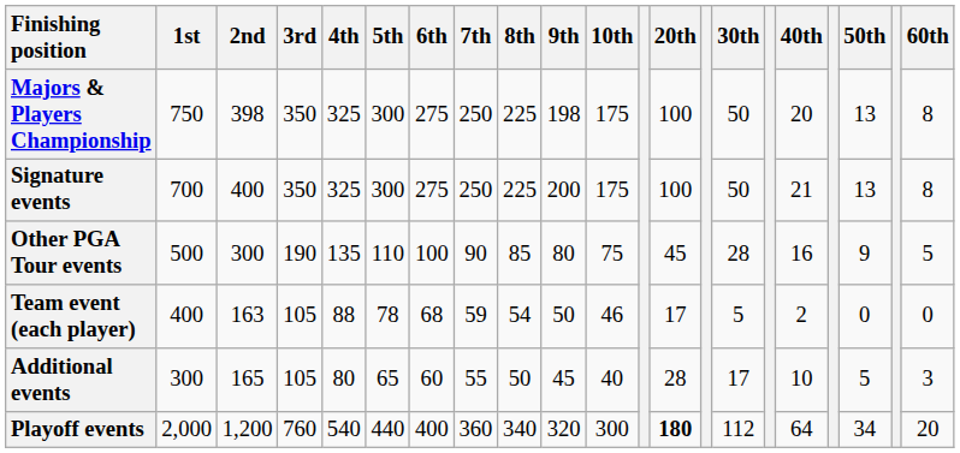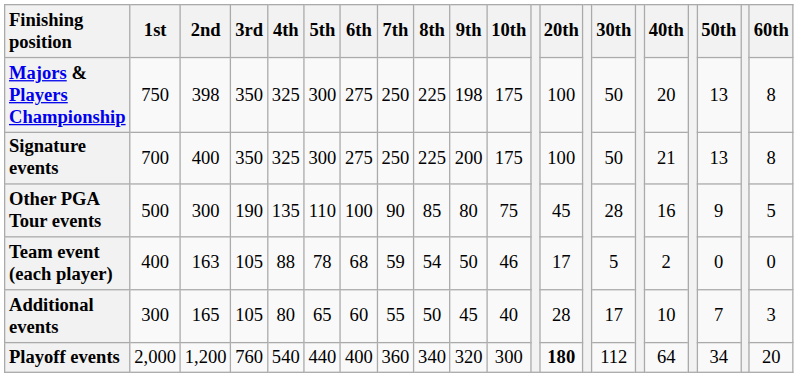Additional events | 50th: 5 -> 7
